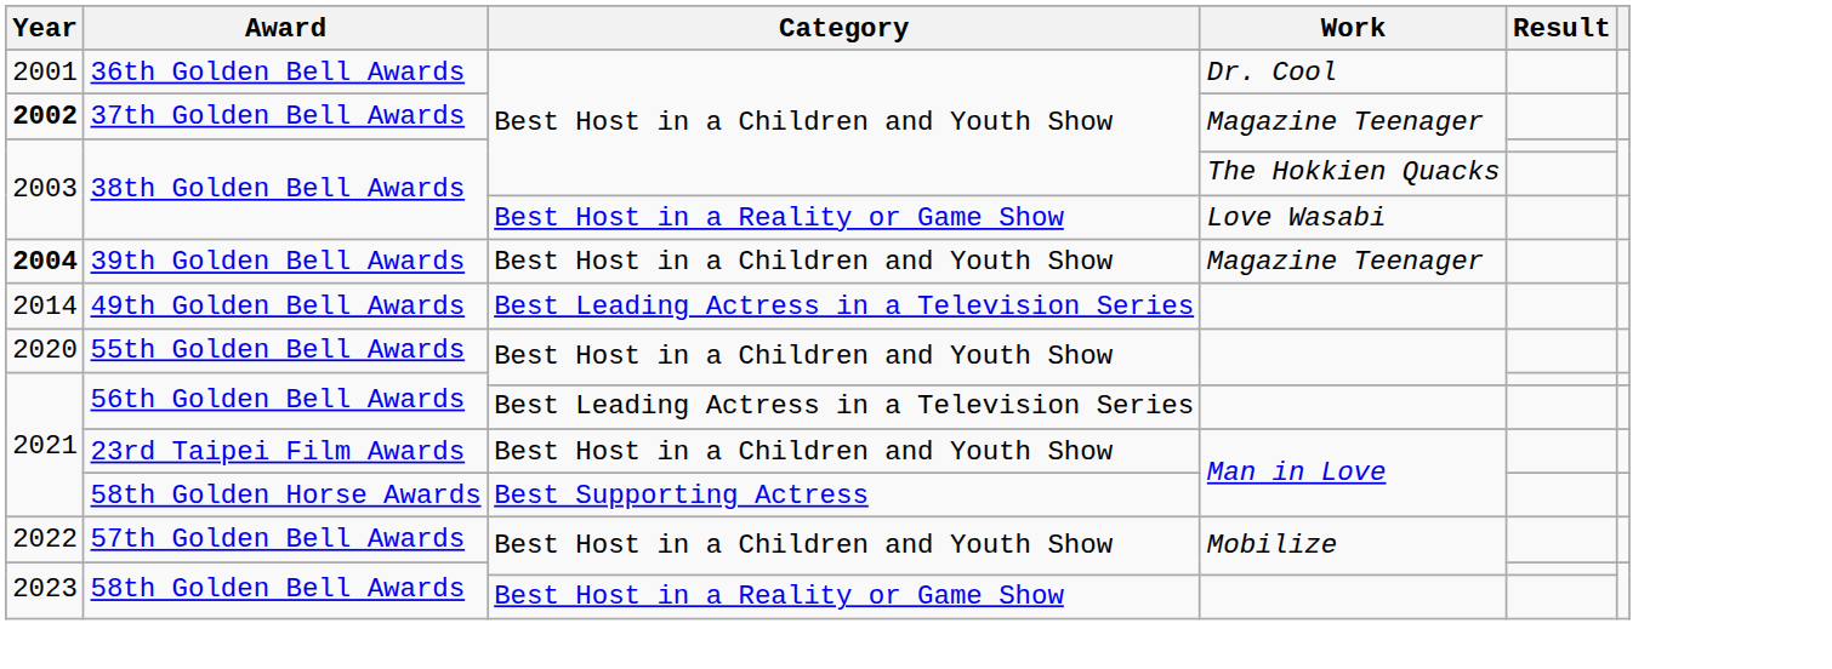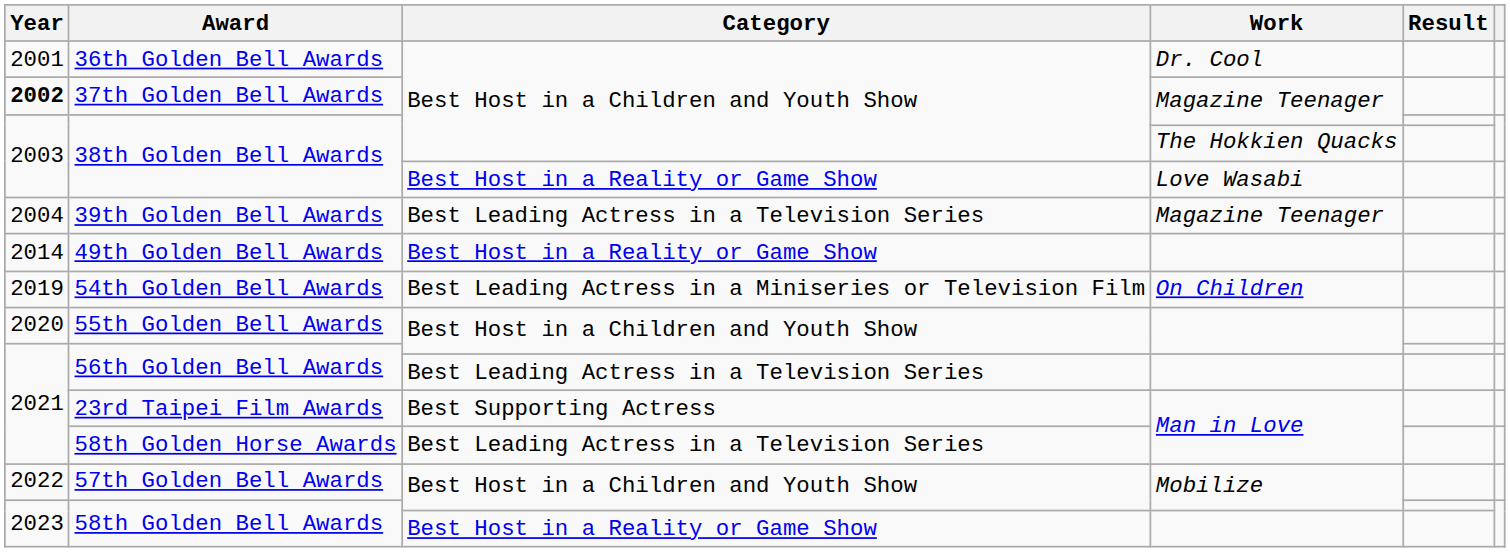39th Golden Bell Awards | Year: bold -> normal
39th Golden Bell Awards | Category: Best Host in a Children and Youth Show -> Best Leading Actress in a Television Series
49th Golden Bell Awards | Category: Best Leading Actress in a Television Series -> Best Host in a Reality or Game Show
+ row: 2019 | 54th Golden Bell Awards | Best Leading Actress in a Miniseries or Television Film | On Children
23rd Taipei Film Awards | Category: Best Host in a Children and Youth Show -> Best Supporting Actress
58th Golden Horse Awards | Category: Best Supporting Actress -> Best Leading Actress in a Television Series
